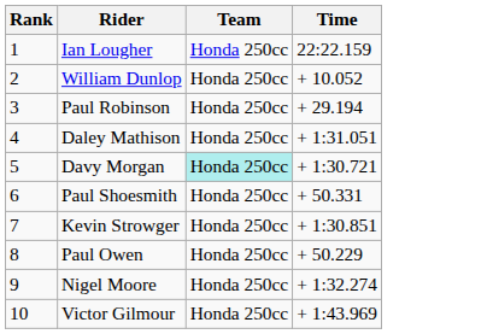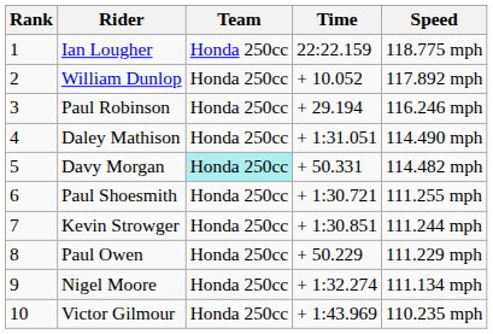+ column: Speed | 118.775 mph | 117.892 mph | 116.246 mph | 114.490 mph | 114.482 mph | 111.255 mph | 111.244 mph | 111.229 mph | 111.134 mph | 110.235 mph
Davy Morgan | Time: + 1:30.721 -> + 50.331
Paul Shoesmith | Time: + 50.331 -> + 1:30.721
